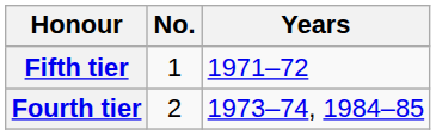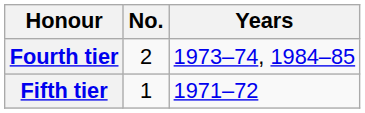rows swapped: Fourth tier <-> Fifth tier
